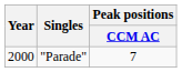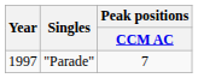"Parade" | Year: 2000 -> 1997
